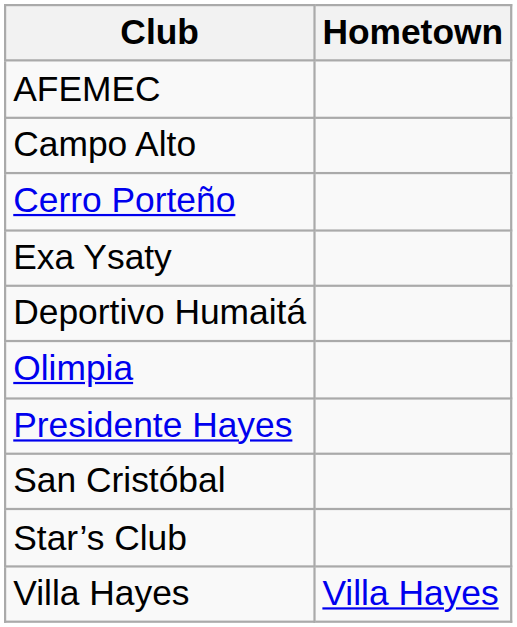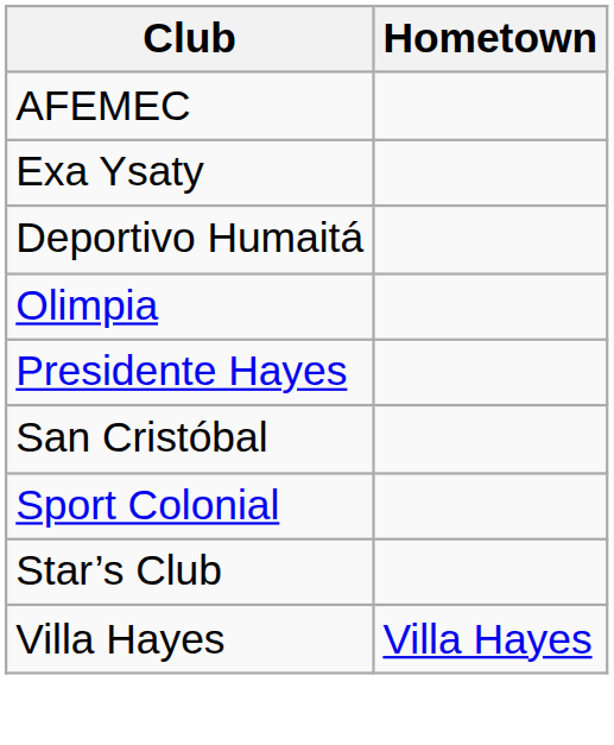- row: Campo Alto
- row: Cerro Porteño
+ row: Sport Colonial
